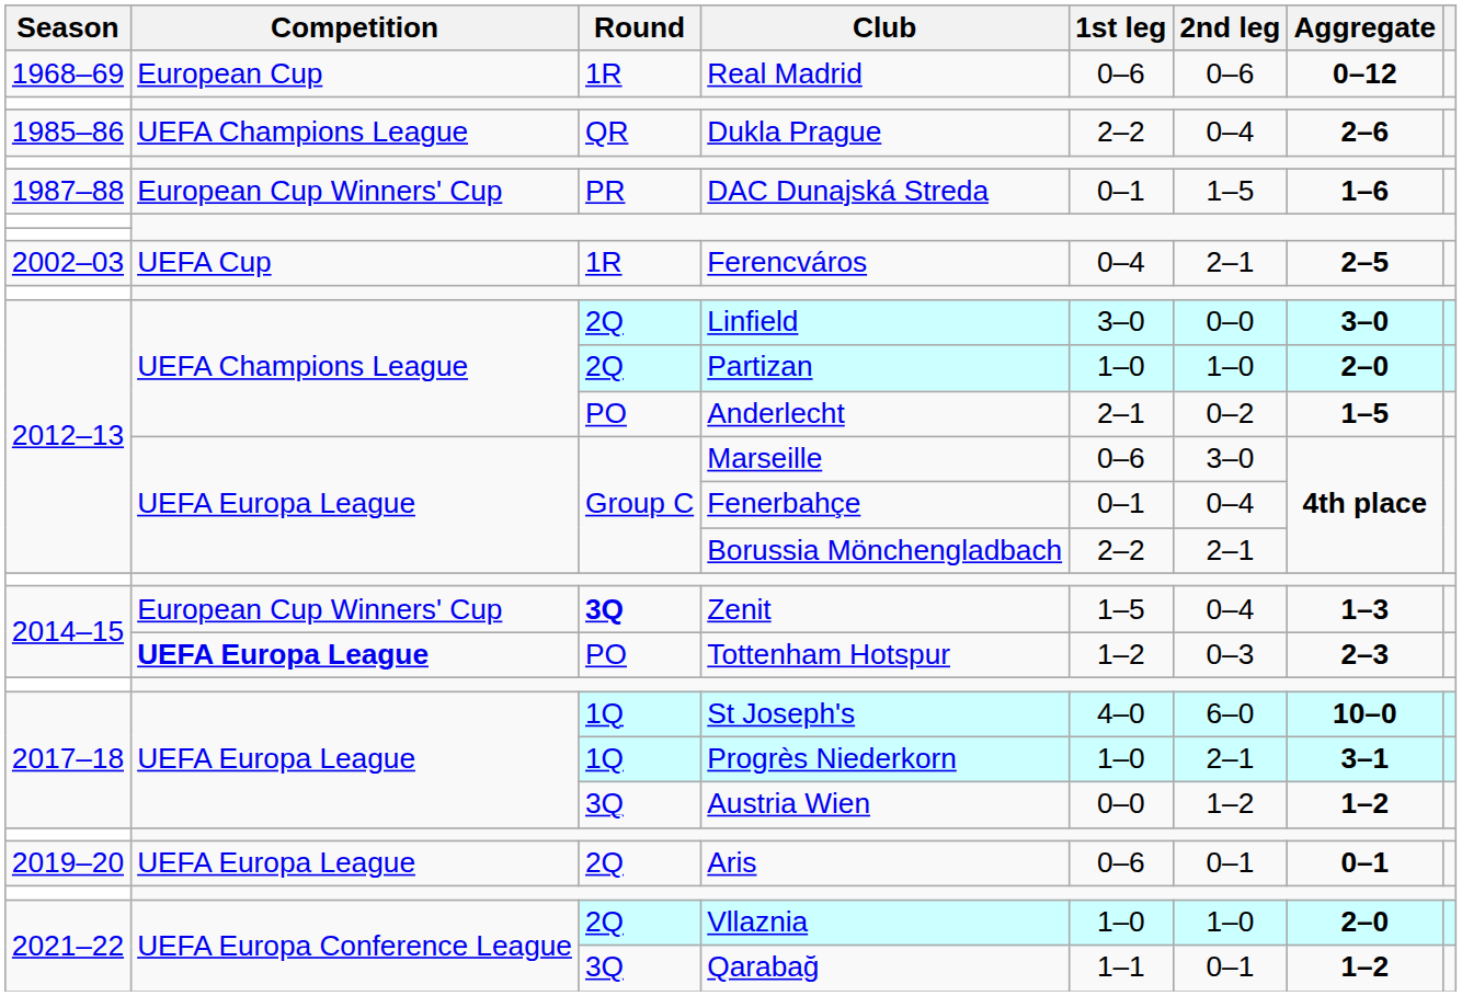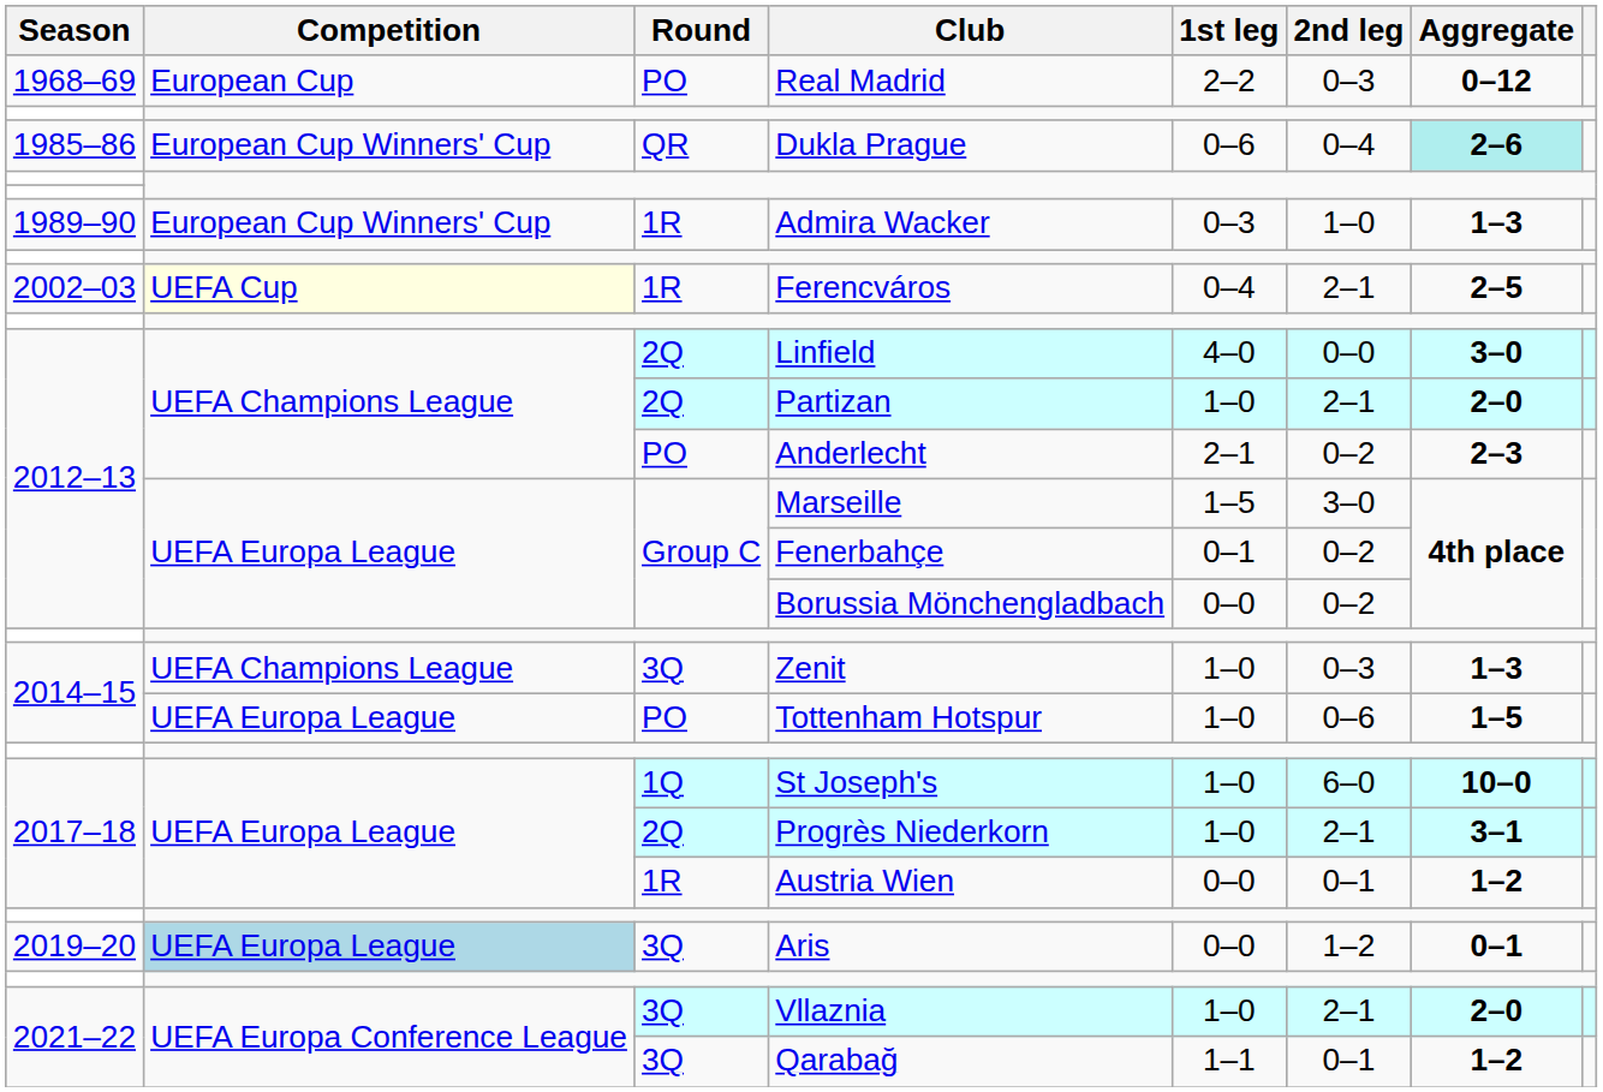Real Madrid | Round: 1R -> PO
Real Madrid | 1st leg: 0–6 -> 2–2
Real Madrid | 2nd leg: 0–6 -> 0–3
Dukla Prague | Competition: UEFA Champions League -> European Cup Winners' Cup
Dukla Prague | 1st leg: 2–2 -> 0–6
Dukla Prague | Aggregate: no background -> paleturquoise background
- row: 1987–88 | European Cup Winners' Cup | PR | DAC Dunajská Streda | 0–1 | 1–5 | 1–6
+ row: 1989–90 | European Cup Winners' Cup | 1R | Admira Wacker | 0–3 | 1–0 | 1–3
Ferencváros | Competition: no background -> lightyellow background
Linfield | 1st leg: 3–0 -> 4–0
Partizan | 2nd leg: 1–0 -> 2–1
Anderlecht | Aggregate: 1–5 -> 2–3
Marseille | 1st leg: 0–6 -> 1–5
Fenerbahçe | 2nd leg: 0–4 -> 0–2
Borussia Mönchengladbach | 1st leg: 2–2 -> 0–0
Borussia Mönchengladbach | 2nd leg: 2–1 -> 0–2
Zenit | Competition: European Cup Winners' Cup -> UEFA Champions League
Zenit | Round: bold -> normal
Zenit | 1st leg: 1–5 -> 1–0
Zenit | 2nd leg: 0–4 -> 0–3
Tottenham Hotspur | Competition: bold -> normal
Tottenham Hotspur | 1st leg: 1–2 -> 1–0
Tottenham Hotspur | 2nd leg: 0–3 -> 0–6
Tottenham Hotspur | Aggregate: 2–3 -> 1–5
St Joseph's | 1st leg: 4–0 -> 1–0
Progrès Niederkorn | Round: 1Q -> 2Q
Austria Wien | Round: 3Q -> 1R
Austria Wien | 2nd leg: 1–2 -> 0–1
Aris | Competition: no background -> lightblue background
Aris | Round: 2Q -> 3Q
Aris | 1st leg: 0–6 -> 0–0
Aris | 2nd leg: 0–1 -> 1–2
Vllaznia | Round: 2Q -> 3Q
Vllaznia | 2nd leg: 1–0 -> 2–1
